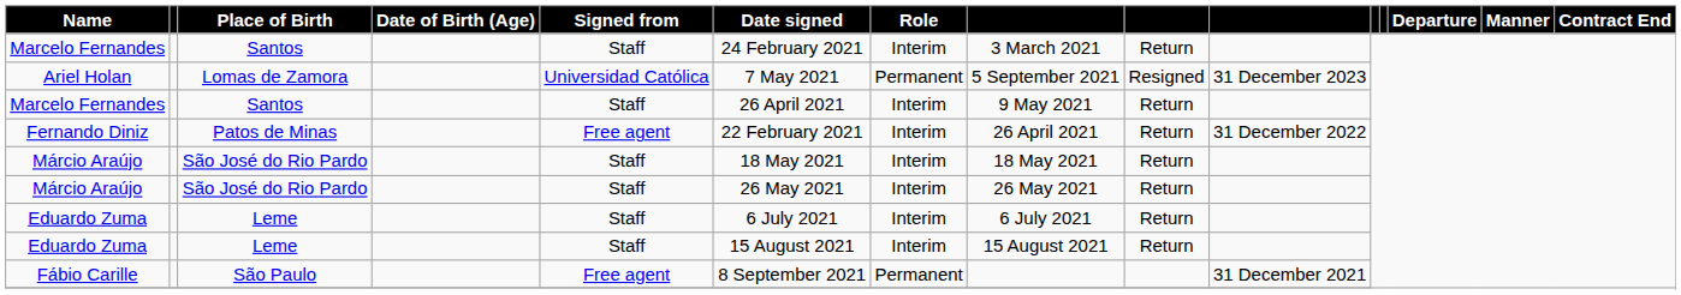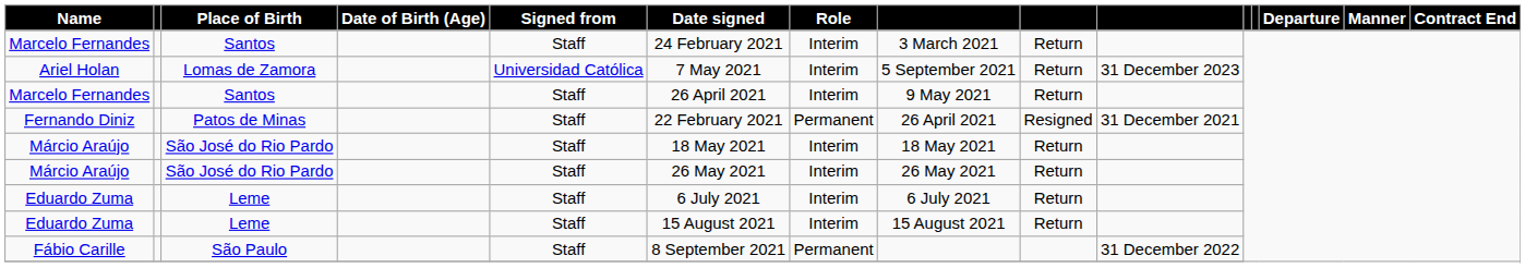Ariel Holan | Role: Permanent -> Interim
Ariel Holan | column 9: Resigned -> Return
Fernando Diniz | Signed from: Free agent -> Staff
Fernando Diniz | Role: Interim -> Permanent
Fernando Diniz | column 9: Return -> Resigned
Fernando Diniz | column 10: 31 December 2022 -> 31 December 2021
Fábio Carille | Signed from: Free agent -> Staff
Fábio Carille | column 10: 31 December 2021 -> 31 December 2022
